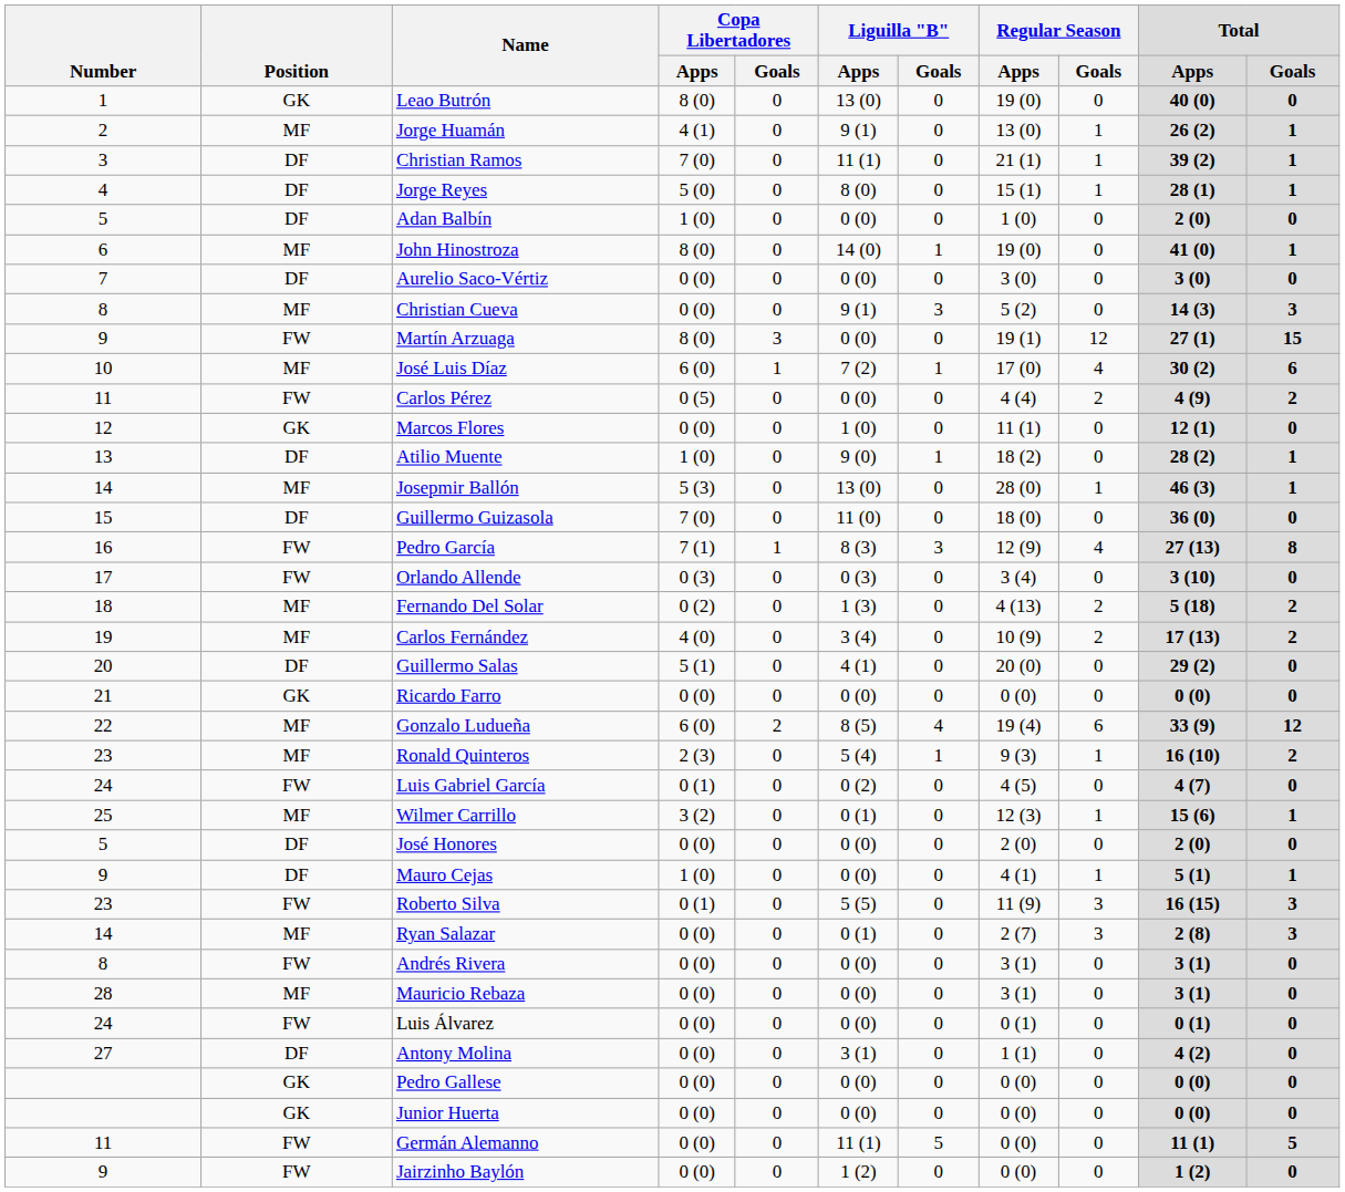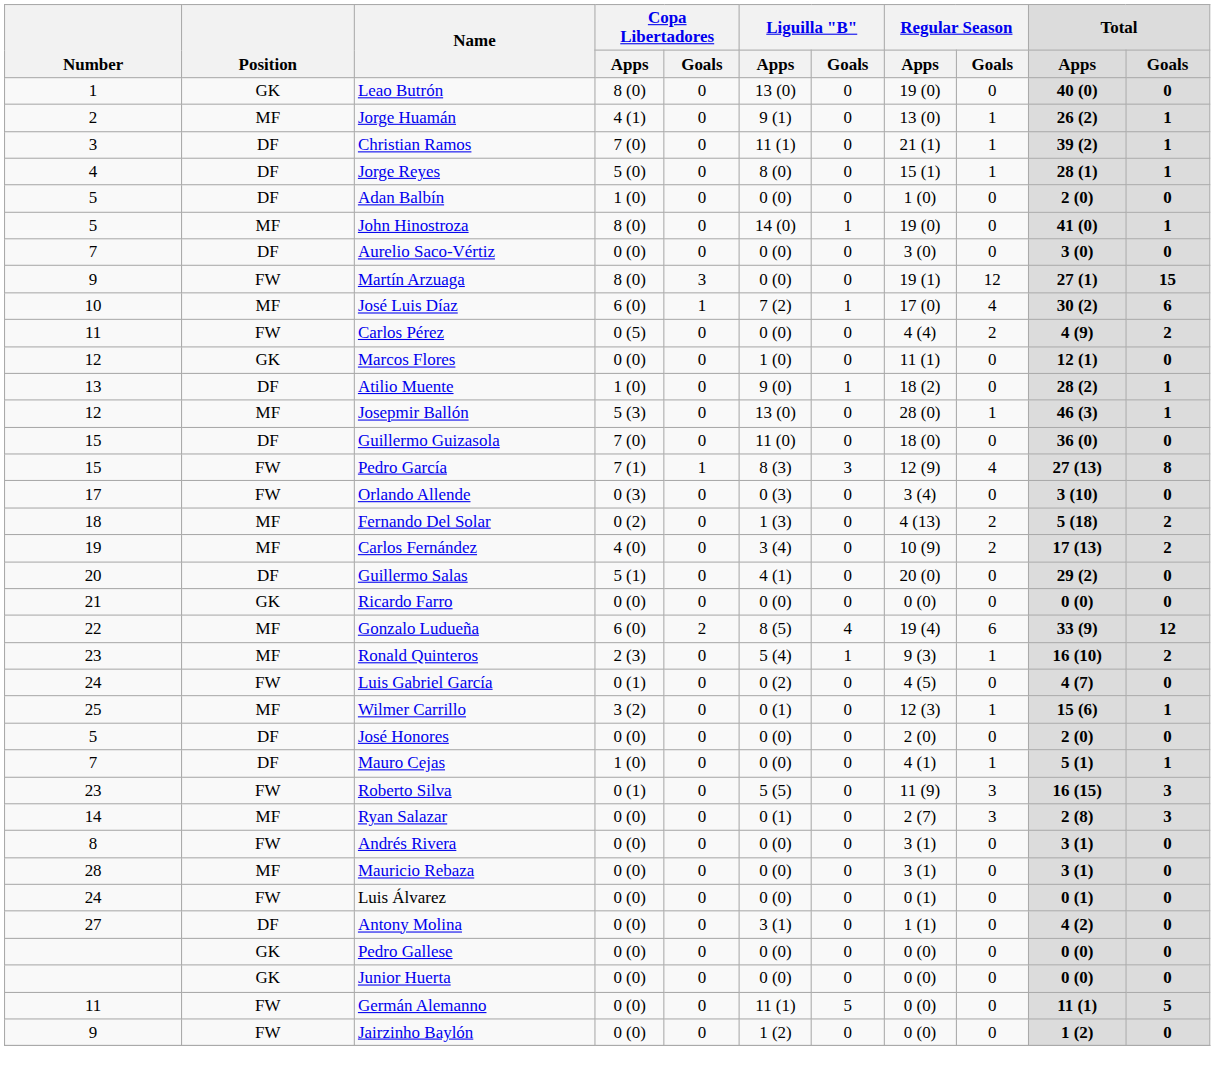John Hinostroza | Number: 6 -> 5
- row: 8 | MF | Christian Cueva | 0 (0) | 0 | 9 (1) | 3 | 5 (2) | 0 | 14 (3) | 3
Josepmir Ballón | Number: 14 -> 12
Pedro García | Number: 16 -> 15
Mauro Cejas | Number: 9 -> 7
